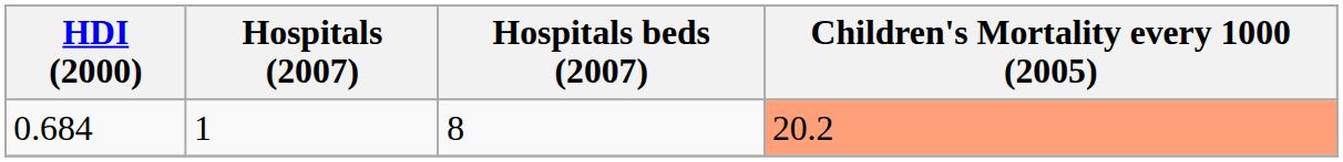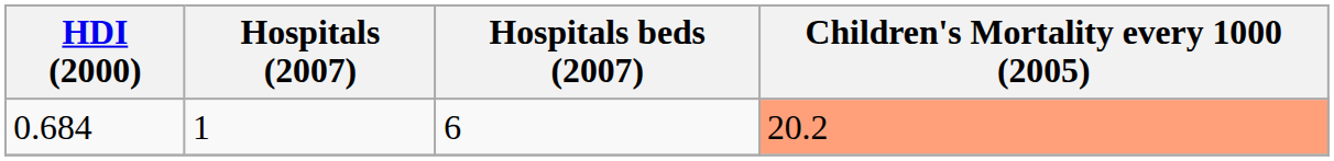0.684 | Hospitals beds (2007): 8 -> 6
